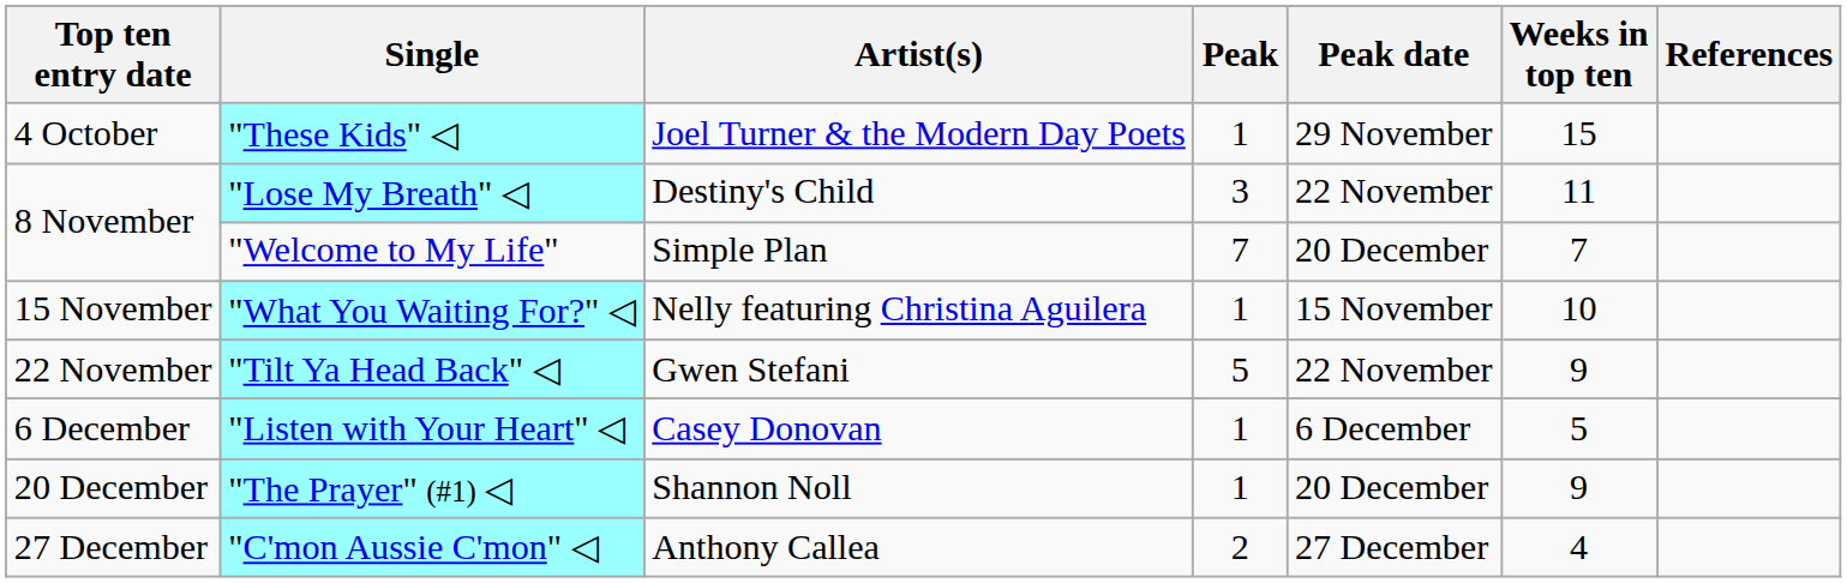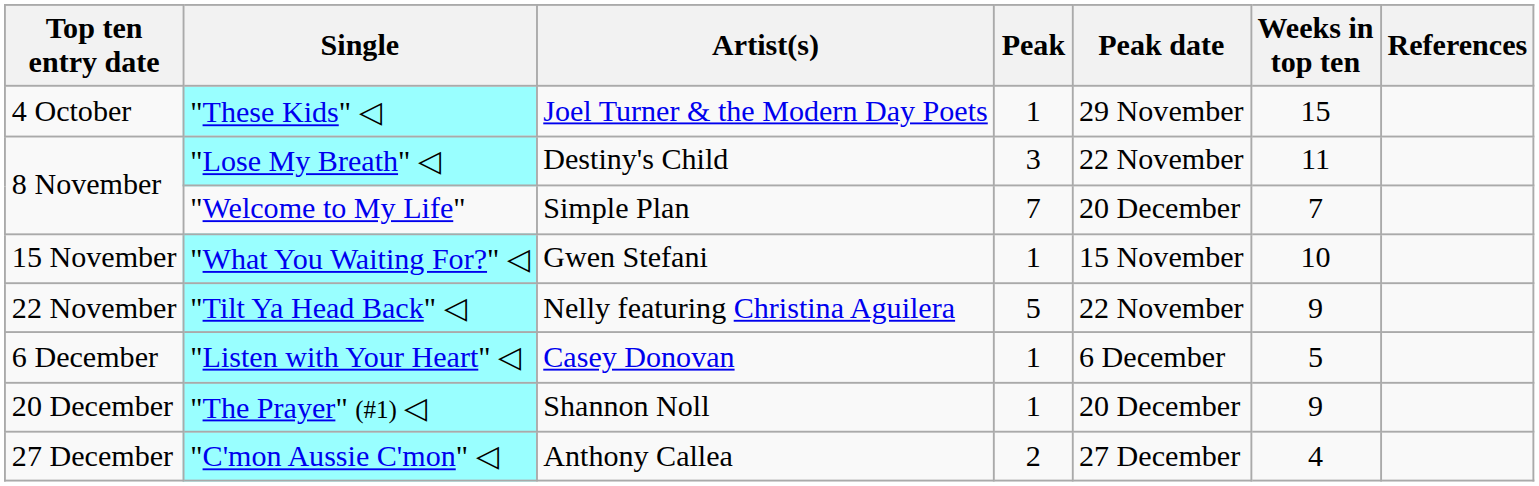"What You Waiting For?" ◁ | Artist(s): Nelly featuring Christina Aguilera -> Gwen Stefani
"Tilt Ya Head Back" ◁ | Artist(s): Gwen Stefani -> Nelly featuring Christina Aguilera
